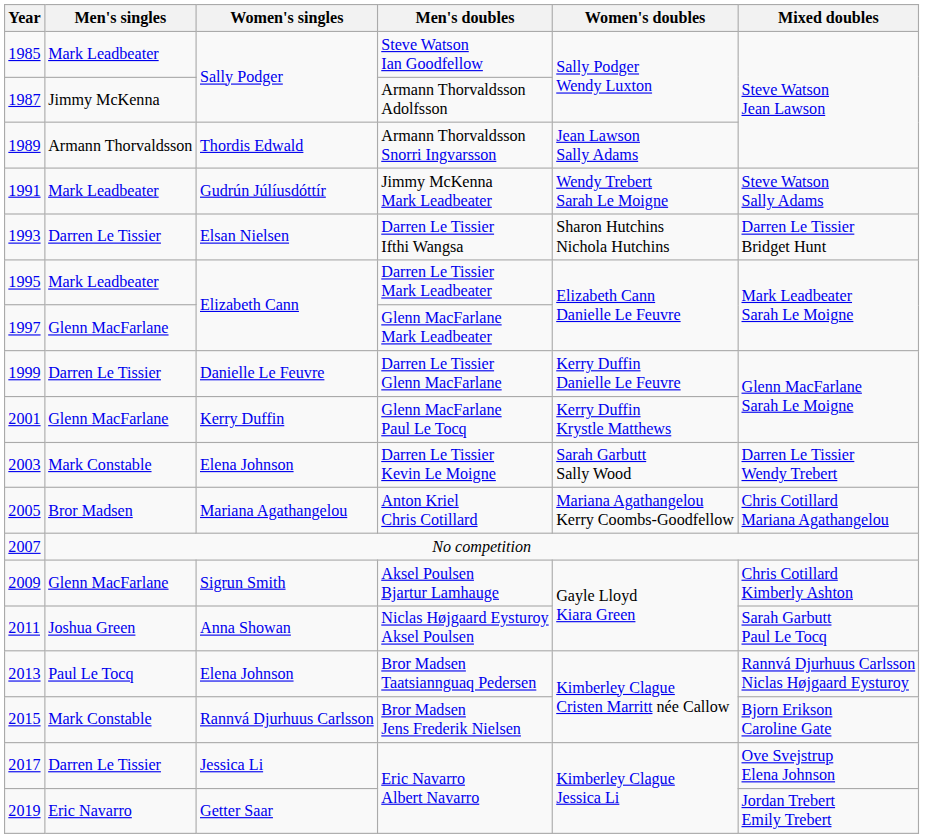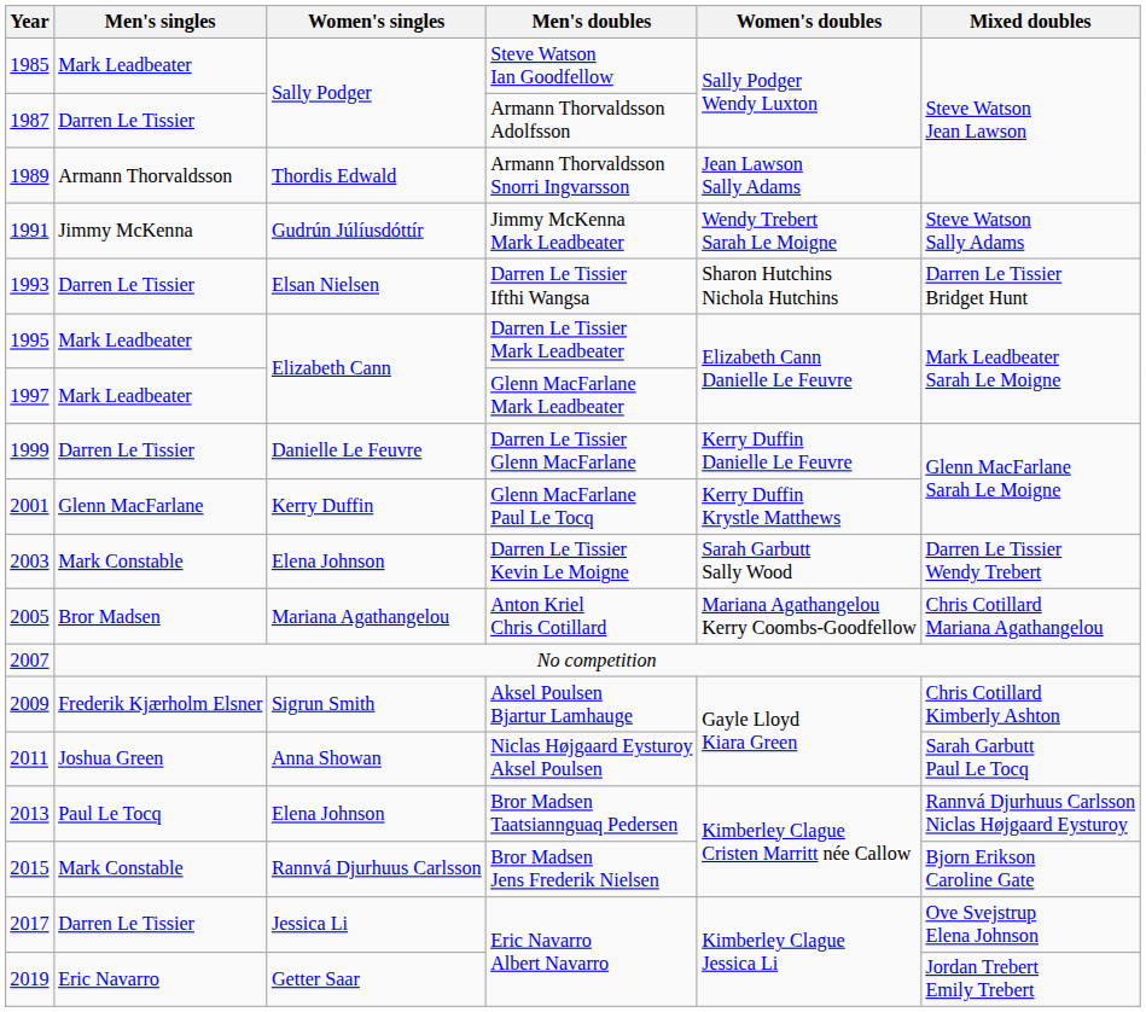Armann Thorvaldsson Adolfsson | Men's singles: Jimmy McKenna -> Darren Le Tissier
Jimmy McKenna Mark Leadbeater | Men's singles: Mark Leadbeater -> Jimmy McKenna
Glenn MacFarlane Mark Leadbeater | Men's singles: Glenn MacFarlane -> Mark Leadbeater
Aksel Poulsen Bjartur Lamhauge | Men's singles: Glenn MacFarlane -> Frederik Kjærholm Elsner
